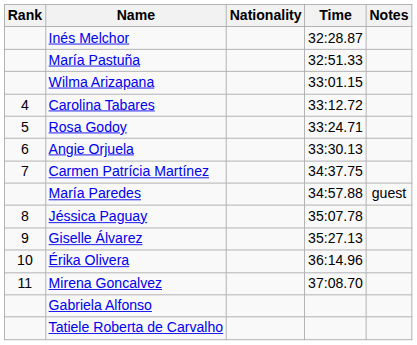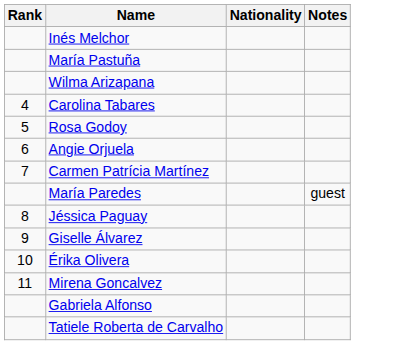- column: Time | 32:28.87 | 32:51.33 | 33:01.15 | 33:12.72 | 33:24.71 | 33:30.13 | 34:37.75 | 34:57.88 | 35:07.78 | 35:27.13 | 36:14.96 | 37:08.70
